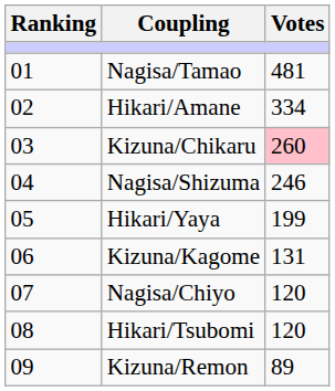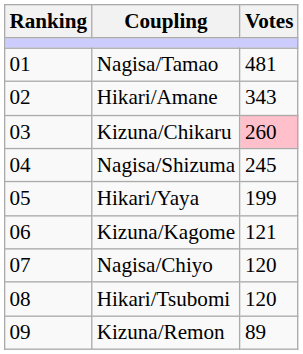Hikari/Amane | Votes: 334 -> 343
Nagisa/Shizuma | Votes: 246 -> 245
Kizuna/Kagome | Votes: 131 -> 121
